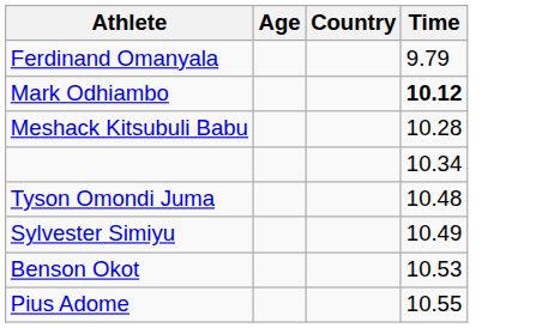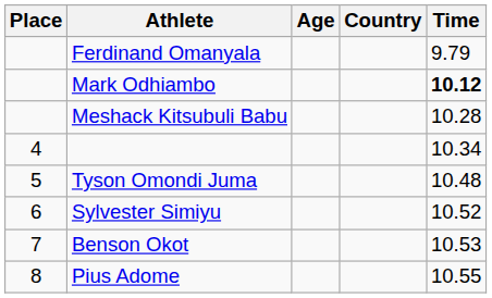+ column: Place | 4 | 5 | 6 | 7 | 8
Sylvester Simiyu | Time: 10.49 -> 10.52
